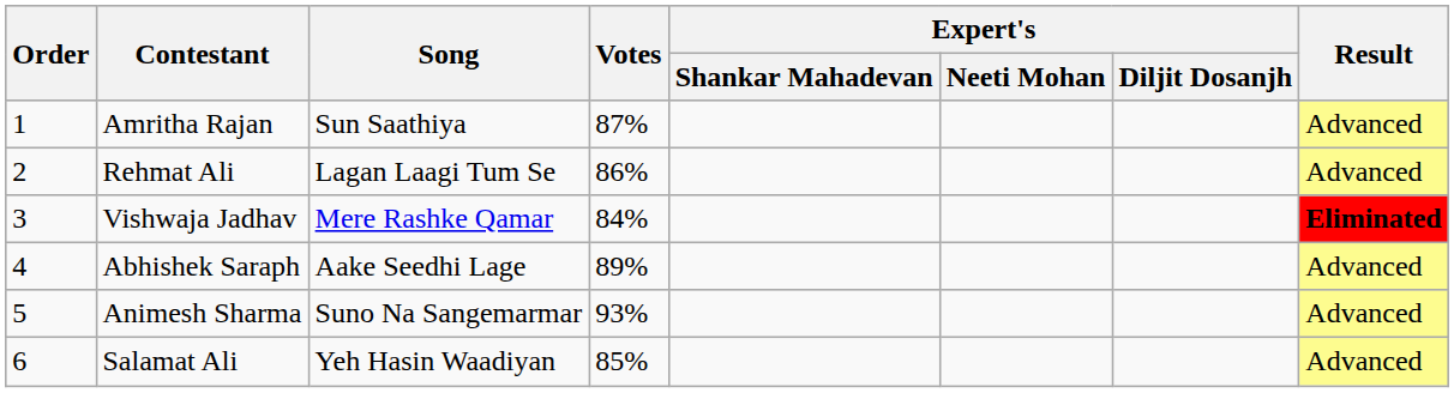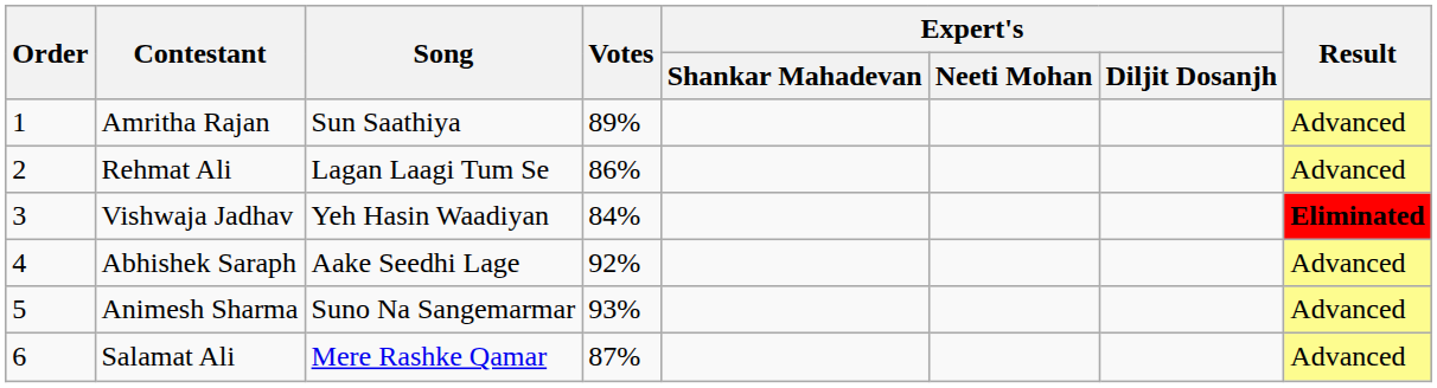Amritha Rajan | Votes: 87% -> 89%
Vishwaja Jadhav | Song: Mere Rashke Qamar -> Yeh Hasin Waadiyan
Abhishek Saraph | Votes: 89% -> 92%
Salamat Ali | Song: Yeh Hasin Waadiyan -> Mere Rashke Qamar
Salamat Ali | Votes: 85% -> 87%
